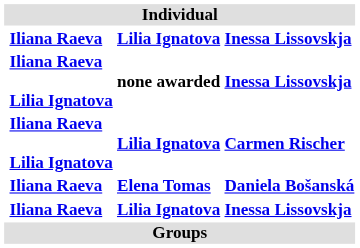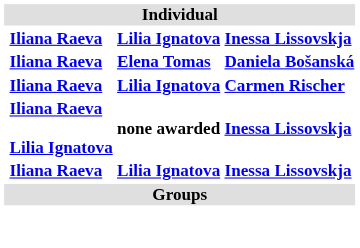rows swapped: Elena Tomas <-> none awarded
Lilia Ignatova / Carmen Rischer | column 2: Iliana Raeva Lilia Ignatova -> Iliana Raeva
